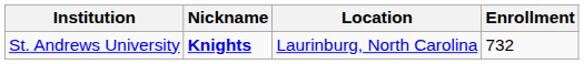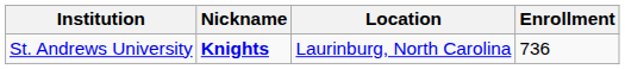St. Andrews University | Enrollment: 732 -> 736
